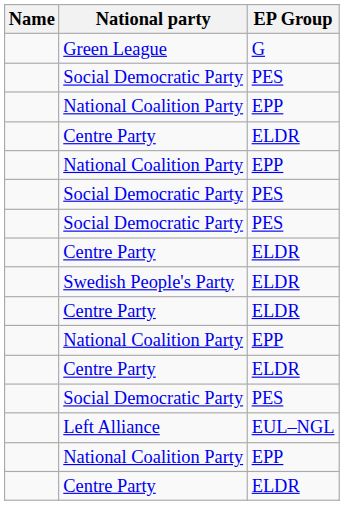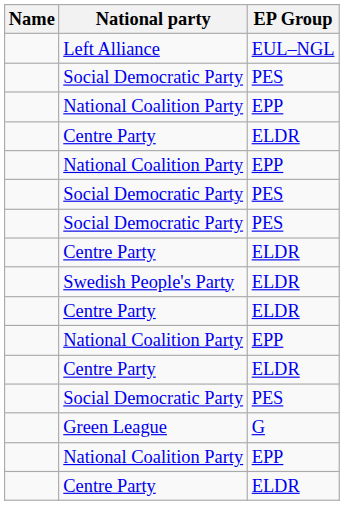rows swapped: Green League <-> Left Alliance
